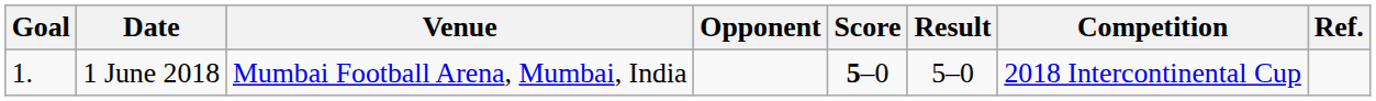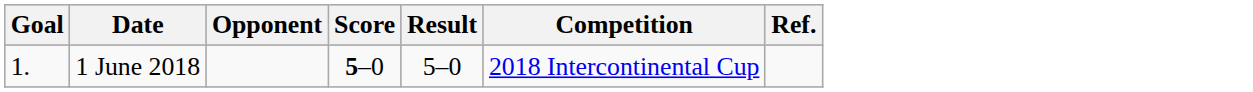- column: Venue | Mumbai Football Arena, Mumbai, India
